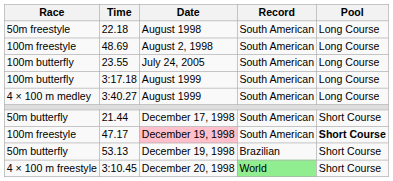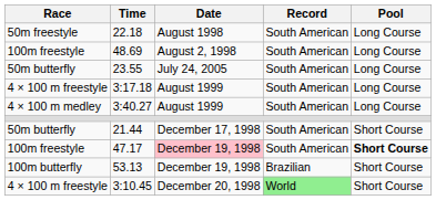23.55 | Race: 100m butterfly -> 50m butterfly
3:17.18 | Race: 100m butterfly -> 4 × 100 m freestyle
53.13 | Race: 50m butterfly -> 100m butterfly
